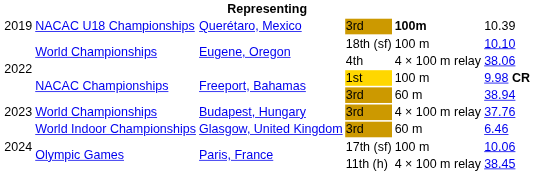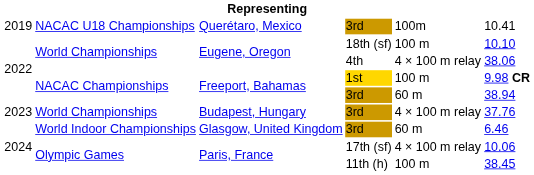Querétaro, Mexico | column 5: bold -> normal
Querétaro, Mexico | column 6: 10.39 -> 10.41
Paris, France / 17th (sf) | column 5: 100 m -> 4 × 100 m relay
Paris, France / 11th (h) | column 5: 4 × 100 m relay -> 100 m
